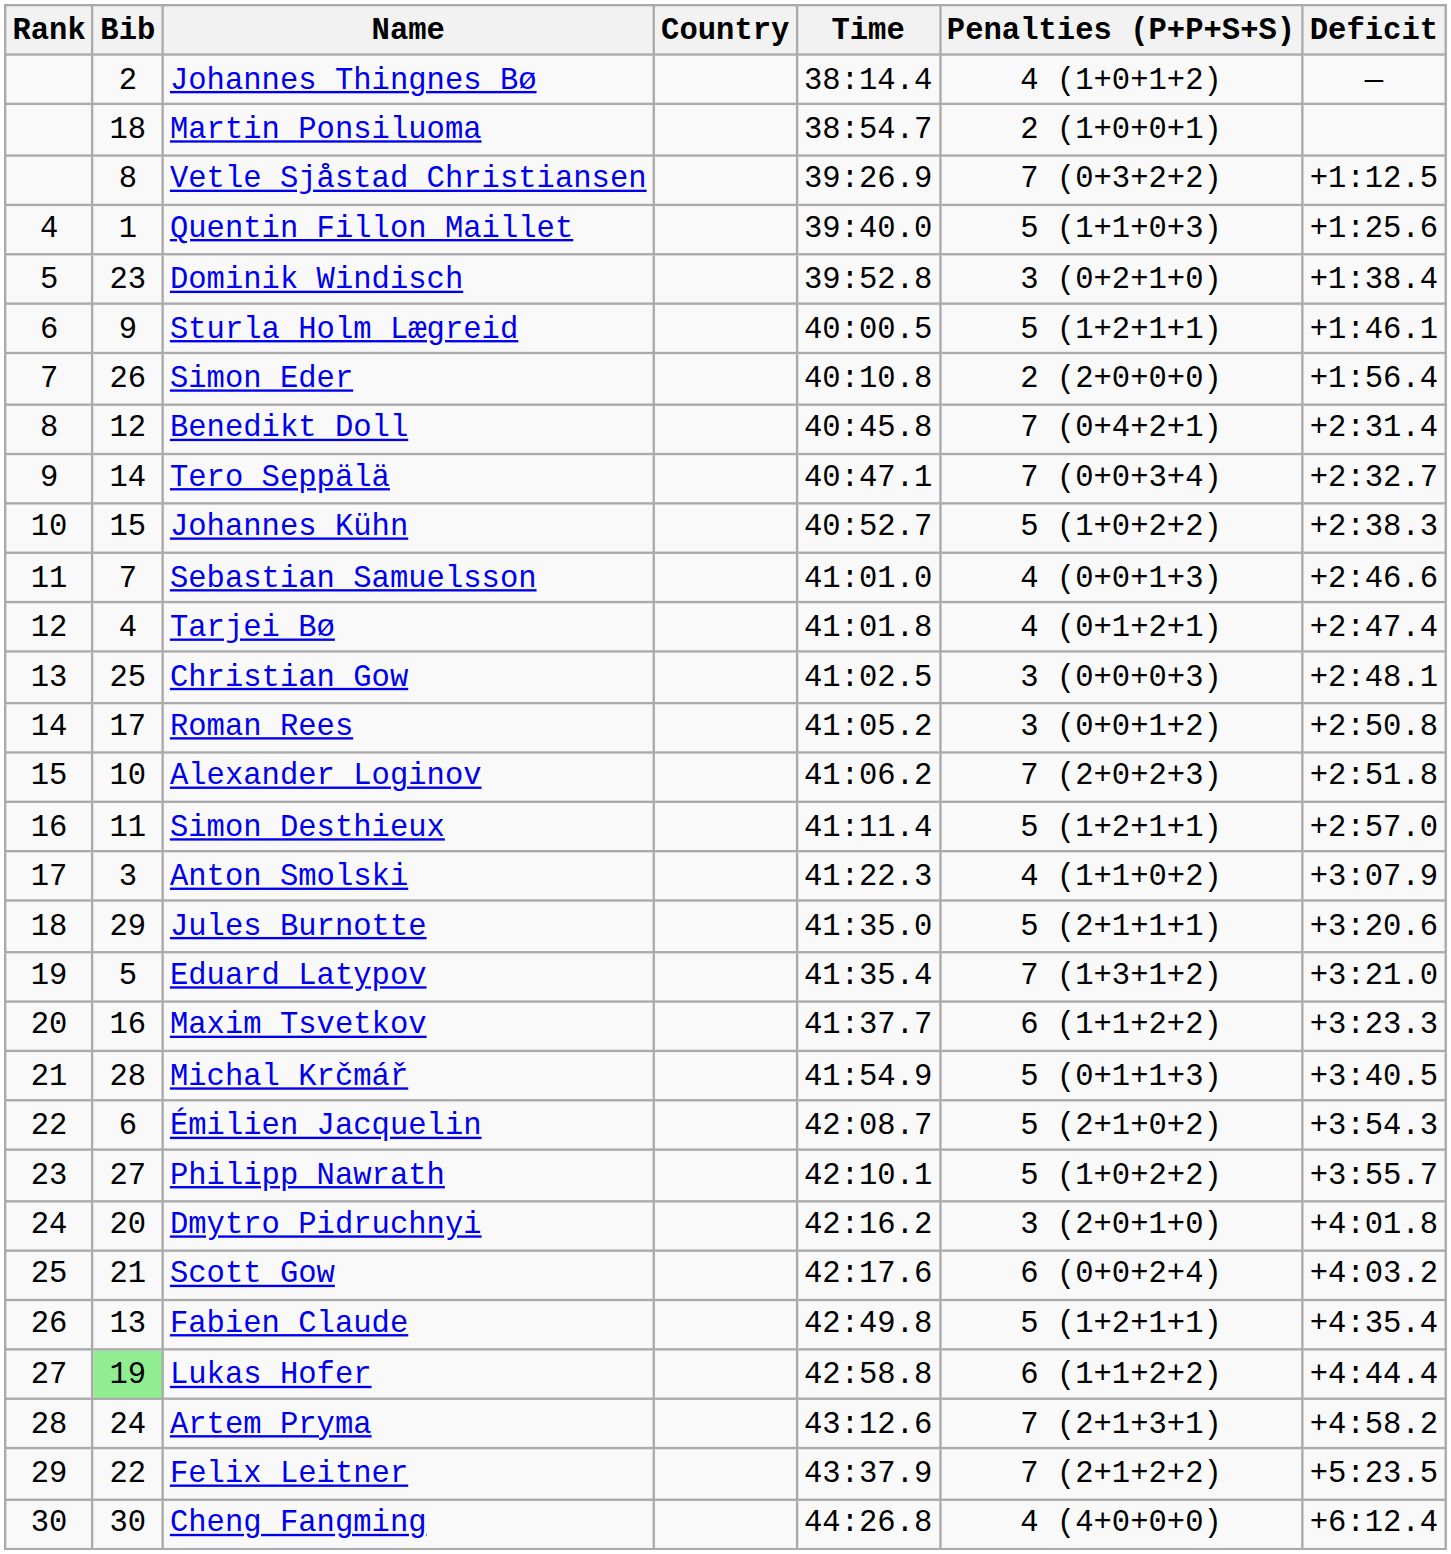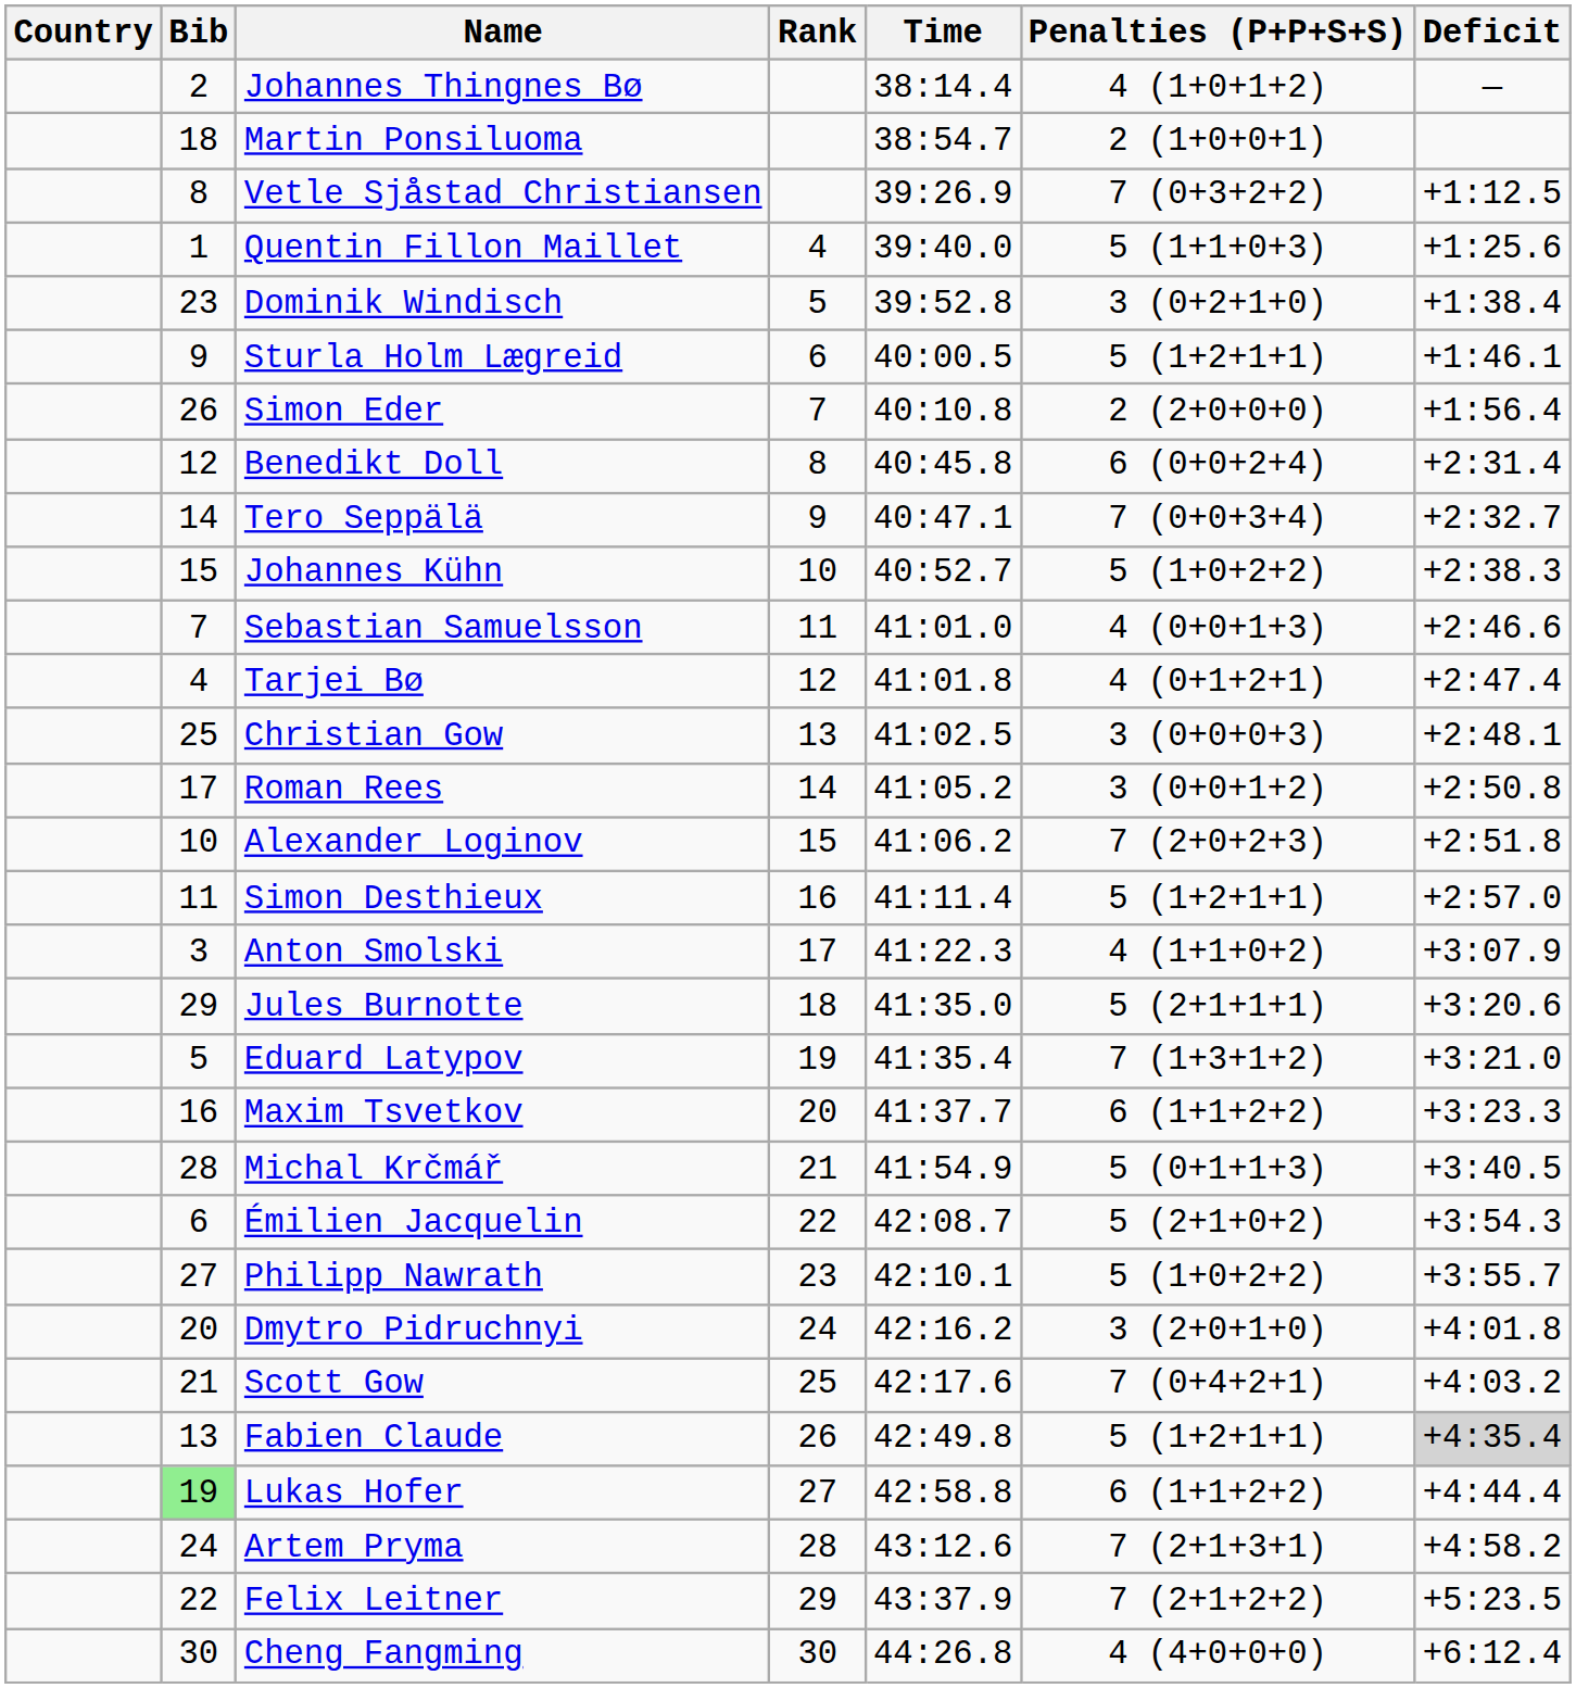columns swapped: Rank <-> Country
Benedikt Doll | Penalties (P+P+S+S): 7 (0+4+2+1) -> 6 (0+0+2+4)
Scott Gow | Penalties (P+P+S+S): 6 (0+0+2+4) -> 7 (0+4+2+1)
Fabien Claude | Deficit: no background -> lightgrey background
